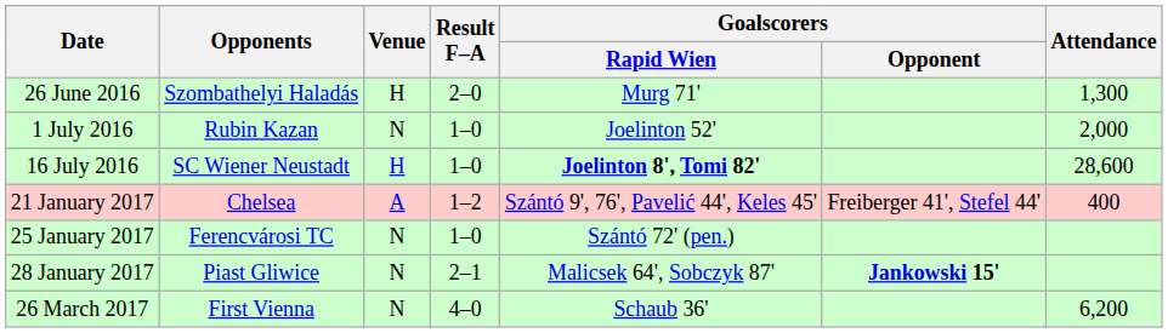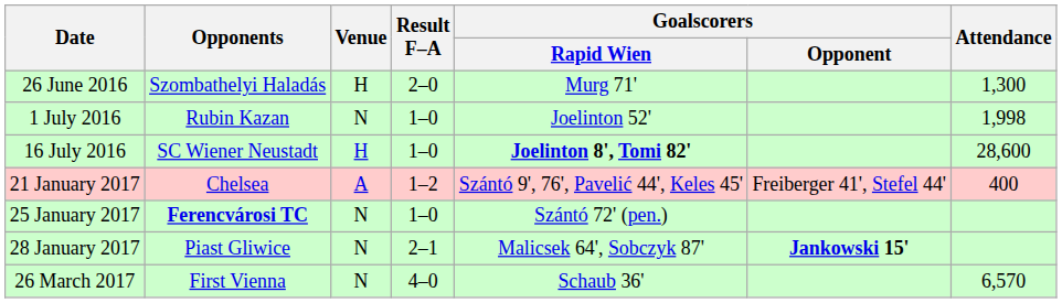1 July 2016 | Attendance: 2,000 -> 1,998
25 January 2017 | Opponents: normal -> bold
26 March 2017 | Attendance: 6,200 -> 6,570
